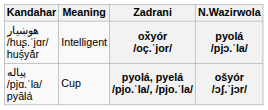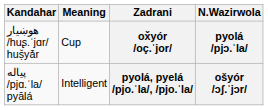ox̌yór /oç.ˈjor/ | Meaning: Intelligent -> Cup
pyolá, pyelá /pjo.ˈla/, /pjo.ˈla/ | Meaning: Cup -> Intelligent
